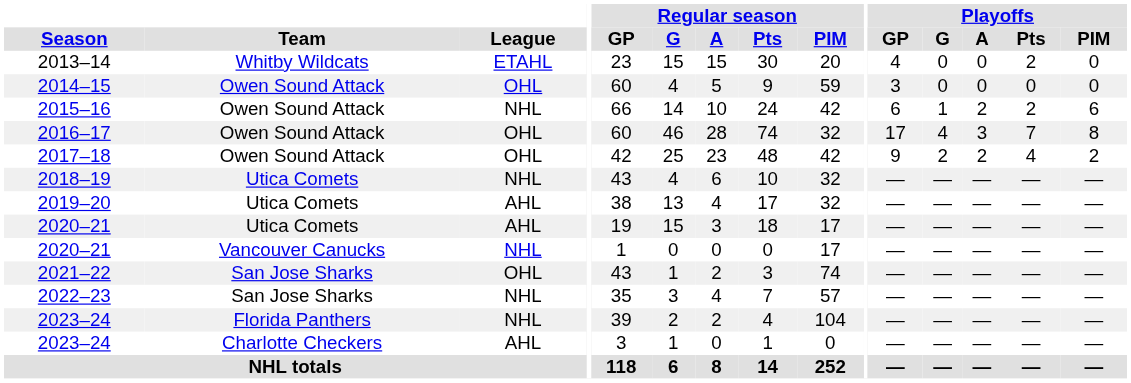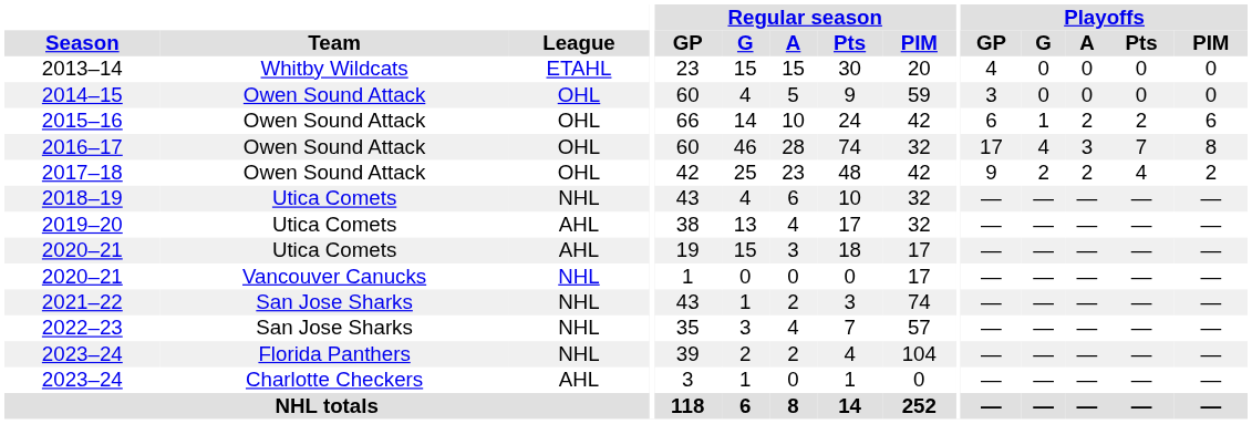2013–14 | Playoffs / Pts: 2 -> 0
2015–16 | League: NHL -> OHL
2021–22 | League: OHL -> NHL
